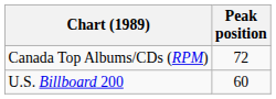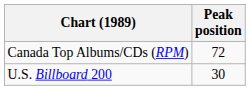U.S. Billboard 200 | Peak position: 60 -> 30
